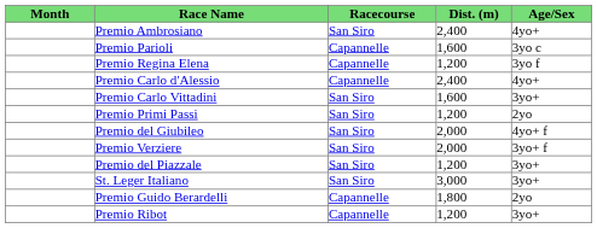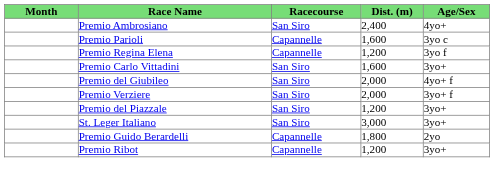- row: Premio Carlo d'Alessio | Capannelle | 2,400 | 4yo+
- row: Premio Primi Passi | San Siro | 1,200 | 2yo
